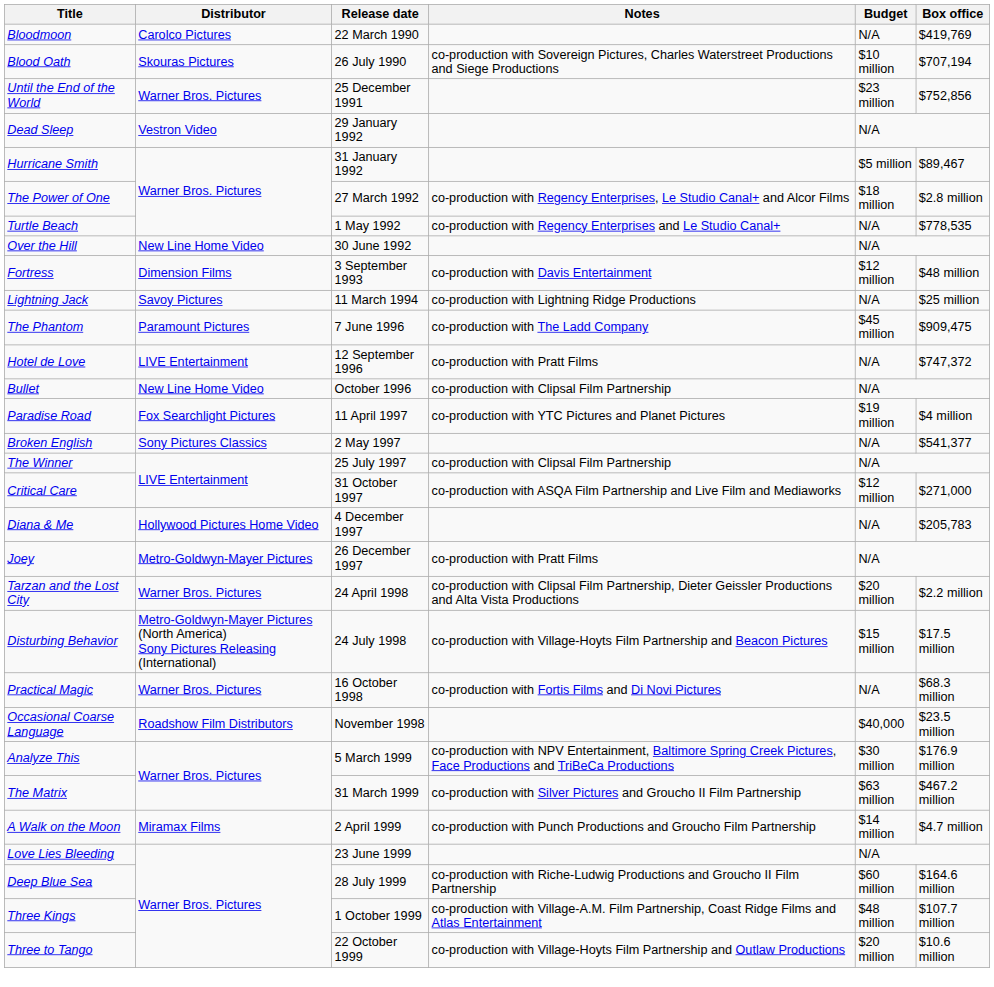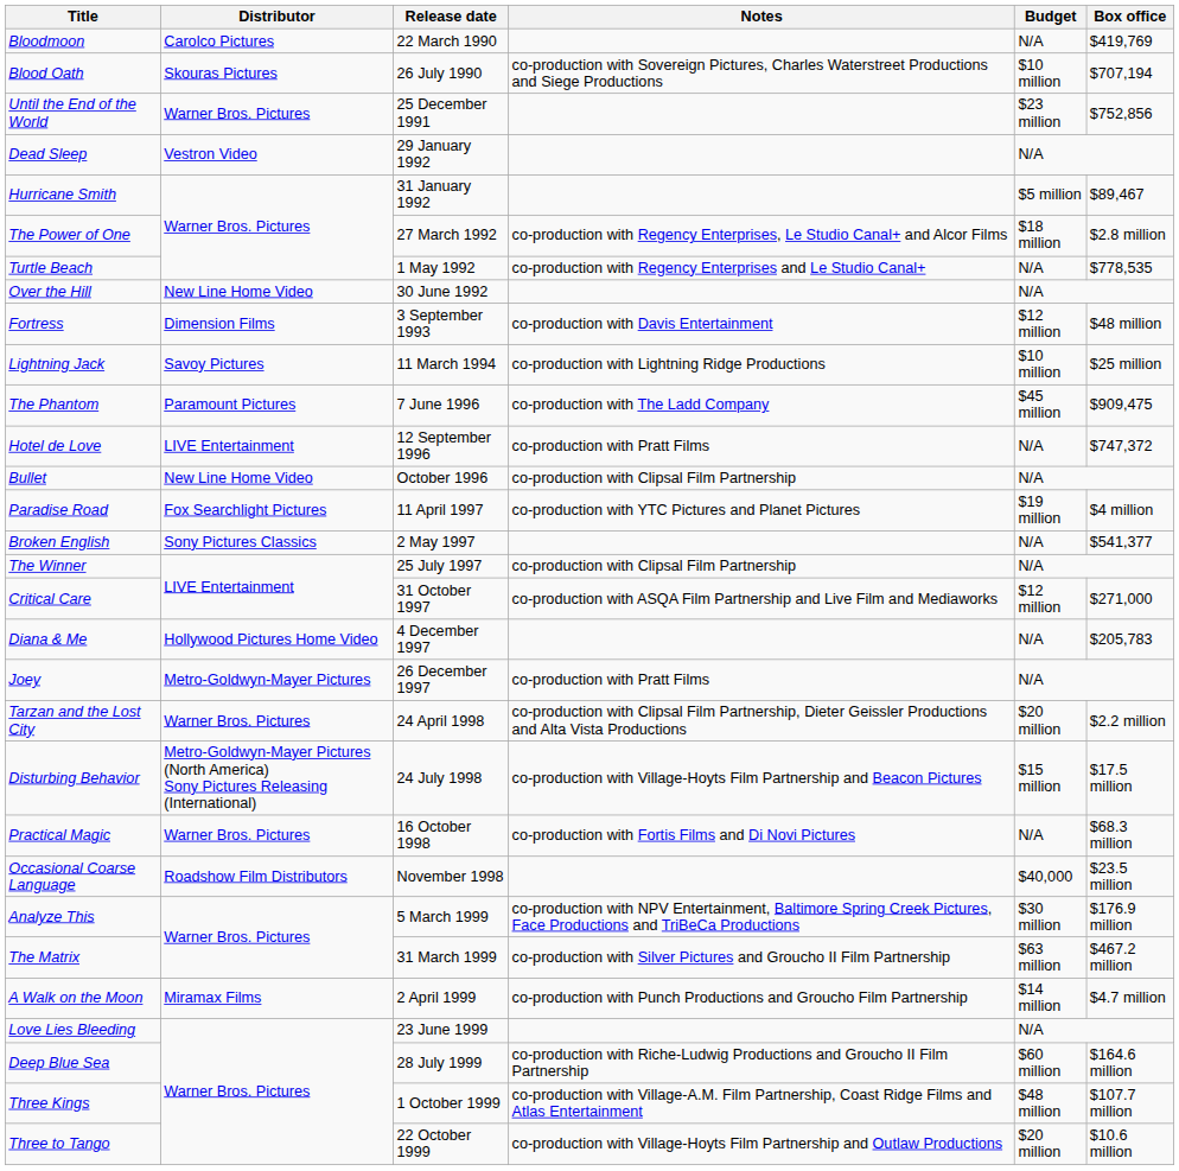Lightning Jack | Budget: N/A -> $10 million
